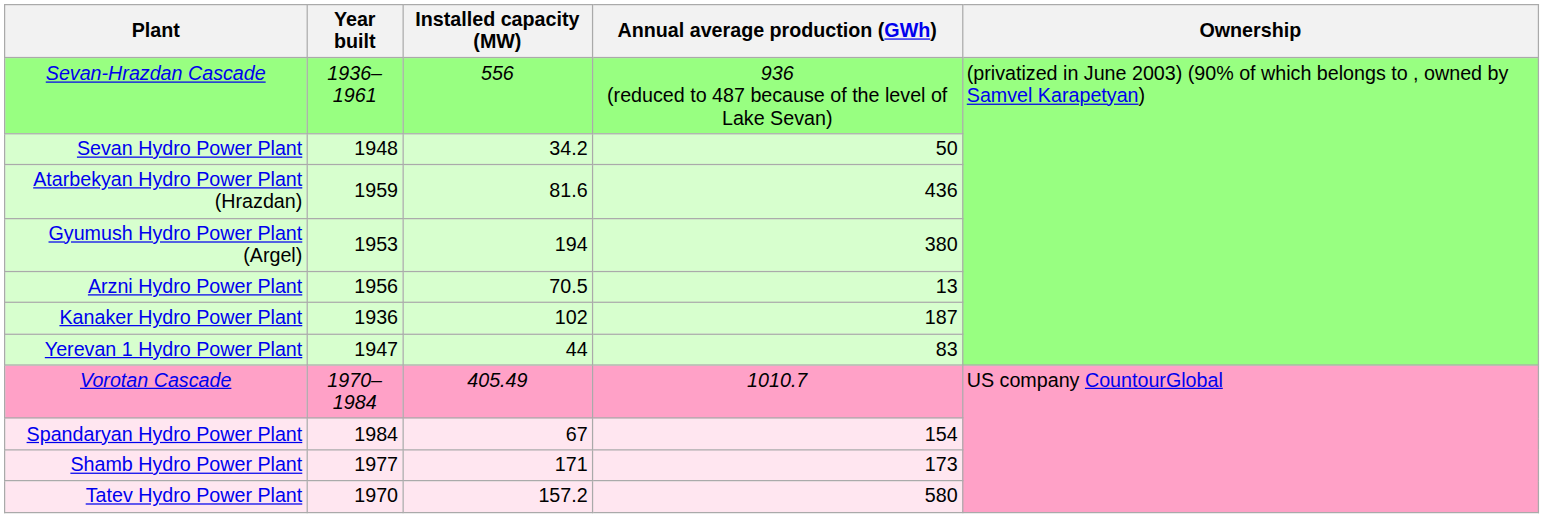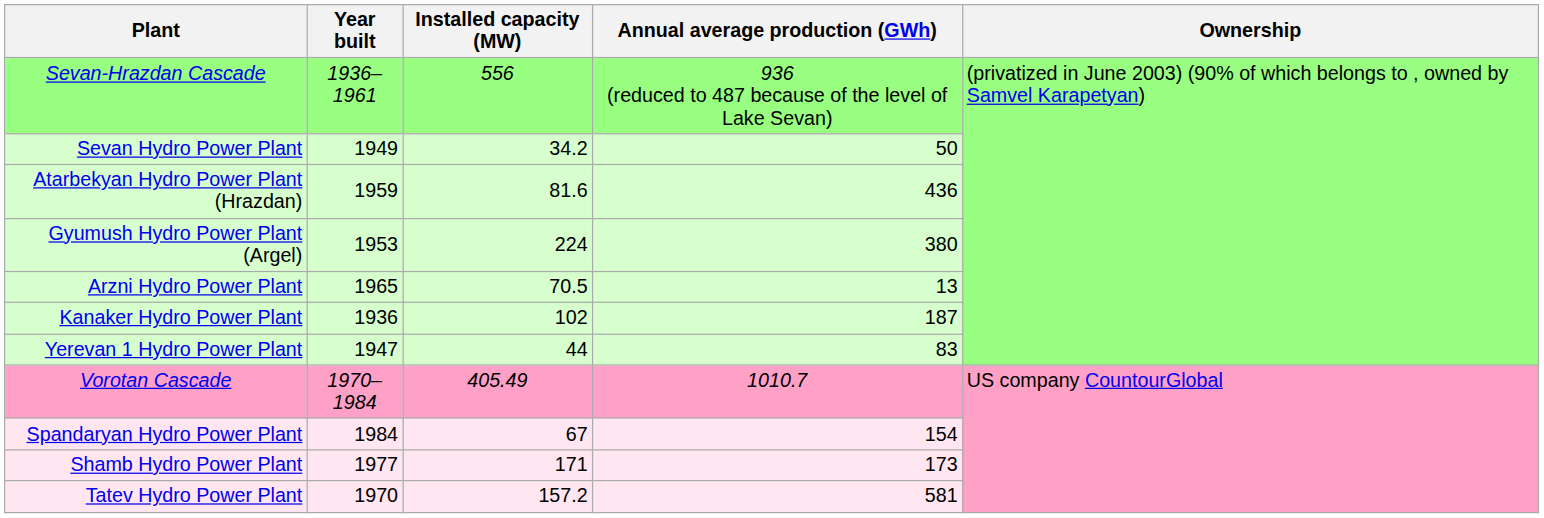Sevan Hydro Power Plant | Year built: 1948 -> 1949
Gyumush Hydro Power Plant (Argel) | Installed capacity (MW): 194 -> 224
Arzni Hydro Power Plant | Year built: 1956 -> 1965
Tatev Hydro Power Plant | Annual average production (GWh): 580 -> 581
